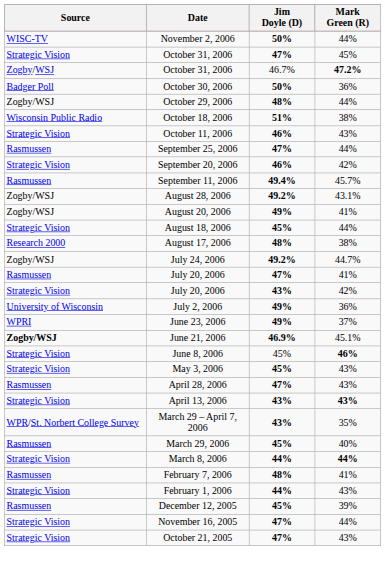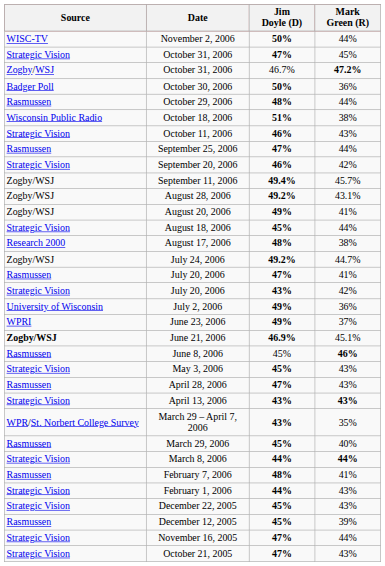October 29, 2006 | Source: Zogby/WSJ -> Rasmussen
September 11, 2006 | Source: Rasmussen -> Zogby/WSJ
June 8, 2006 | Source: Strategic Vision -> Rasmussen
+ row: Strategic Vision | December 22, 2005 | 45% | 43%
